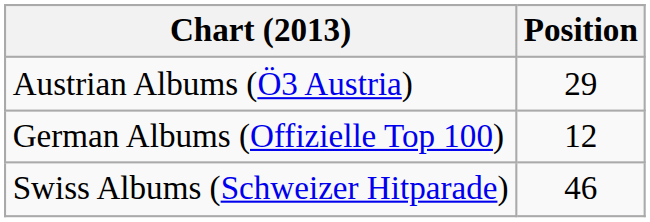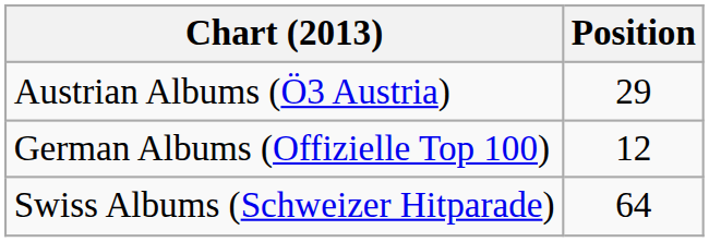Swiss Albums (Schweizer Hitparade) | Position: 46 -> 64
